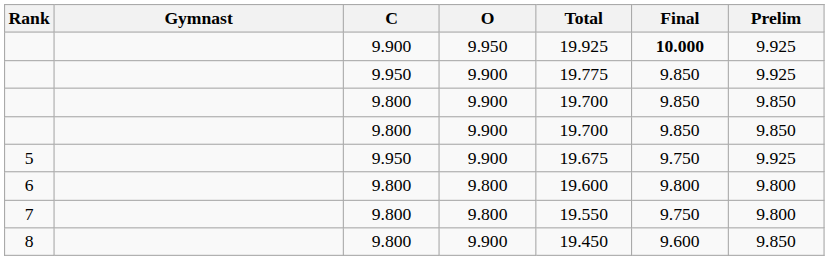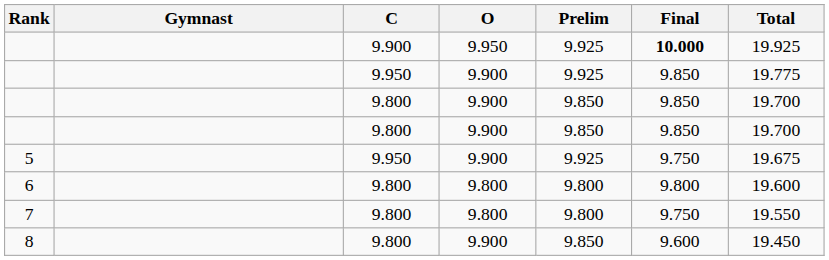columns swapped: Prelim <-> Total
